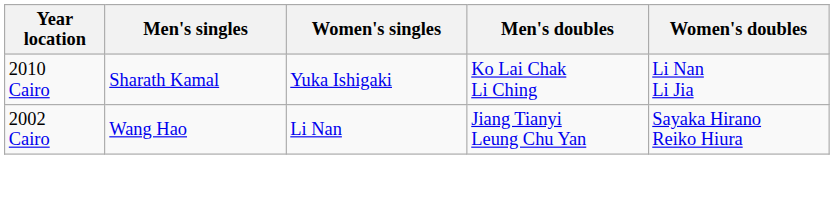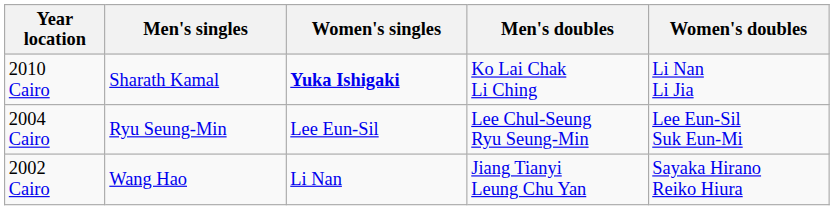2010 Cairo | Women's singles: normal -> bold
+ row: 2004 Cairo | Ryu Seung-Min | Lee Eun-Sil | Lee Chul-Seung Ryu Seung-Min | Lee Eun-Sil Suk Eun-Mi
